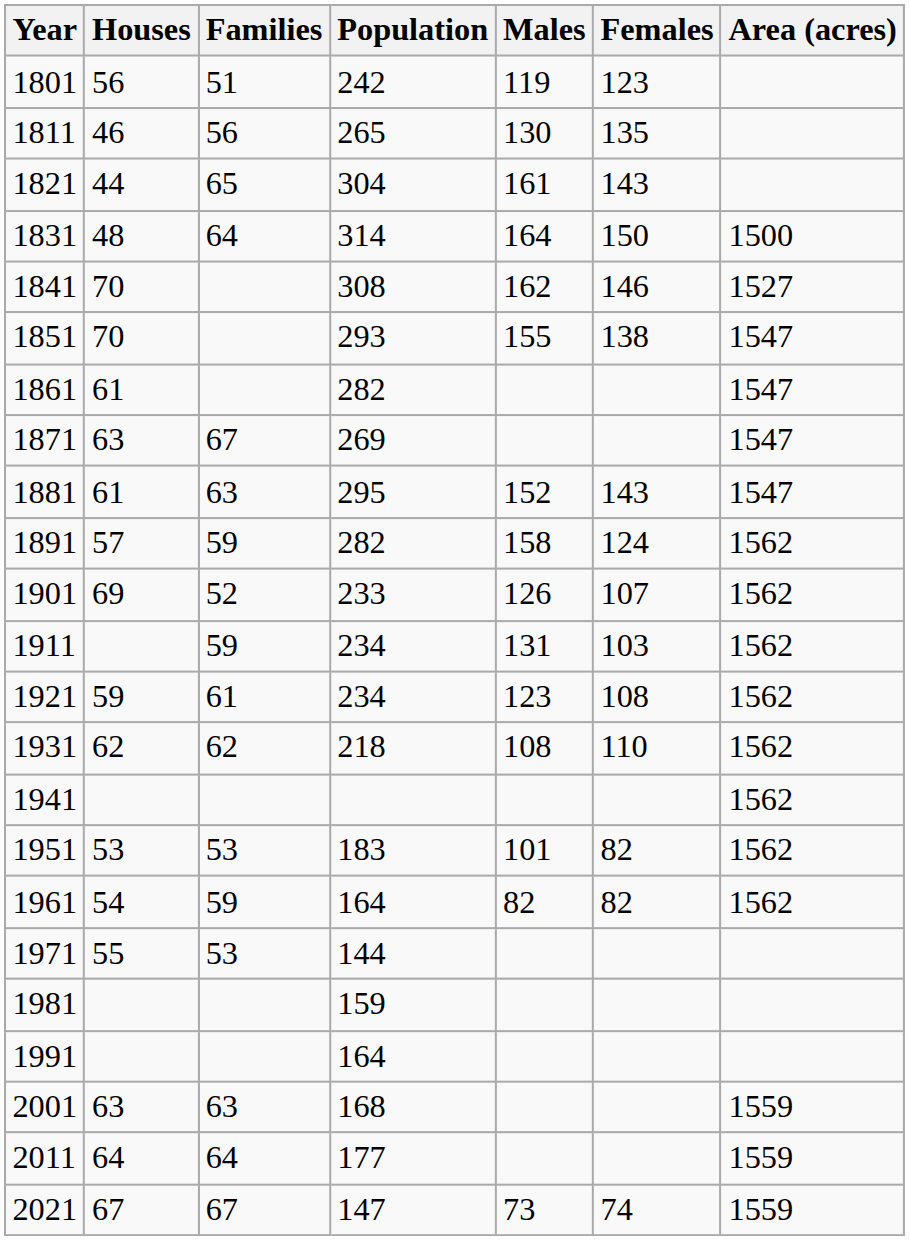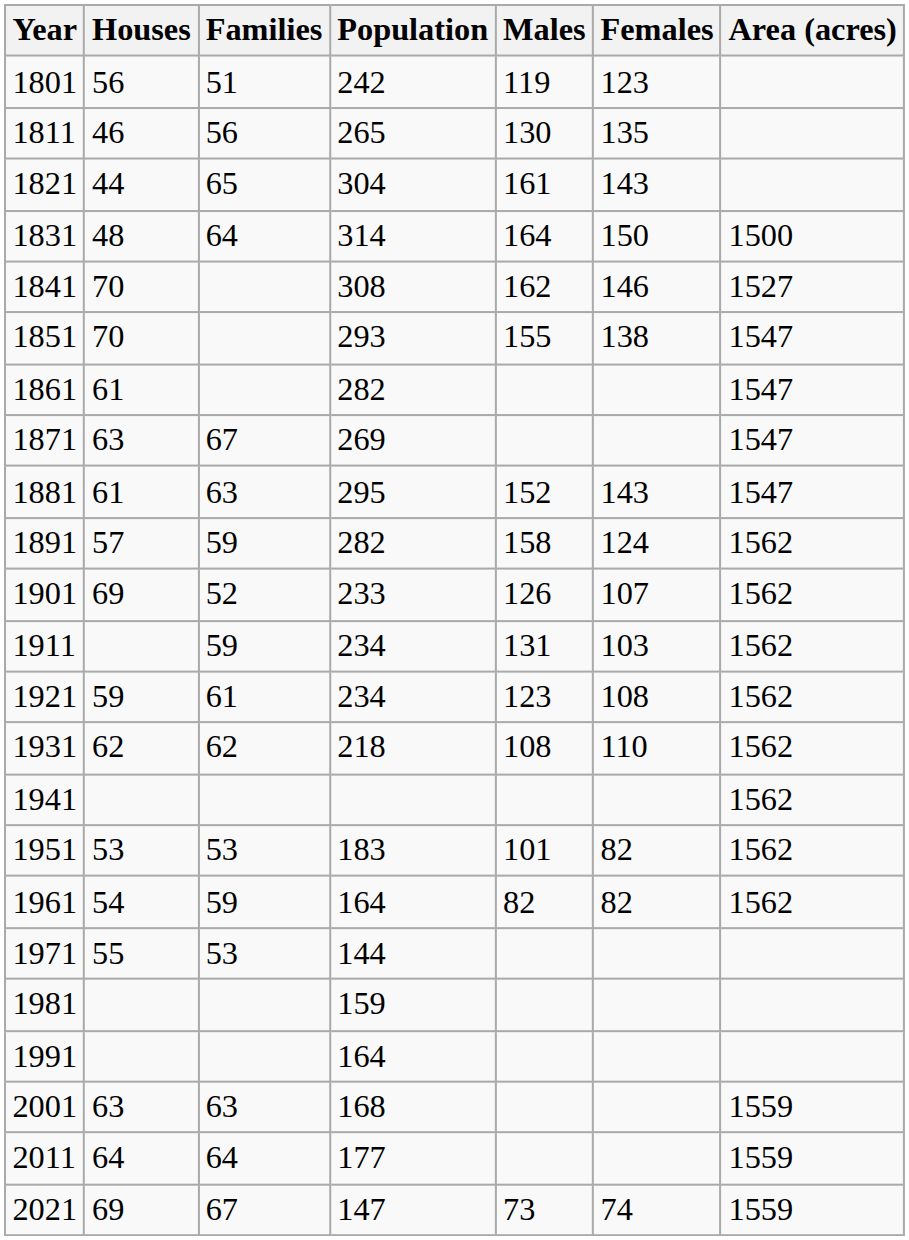2021 | Houses: 67 -> 69
